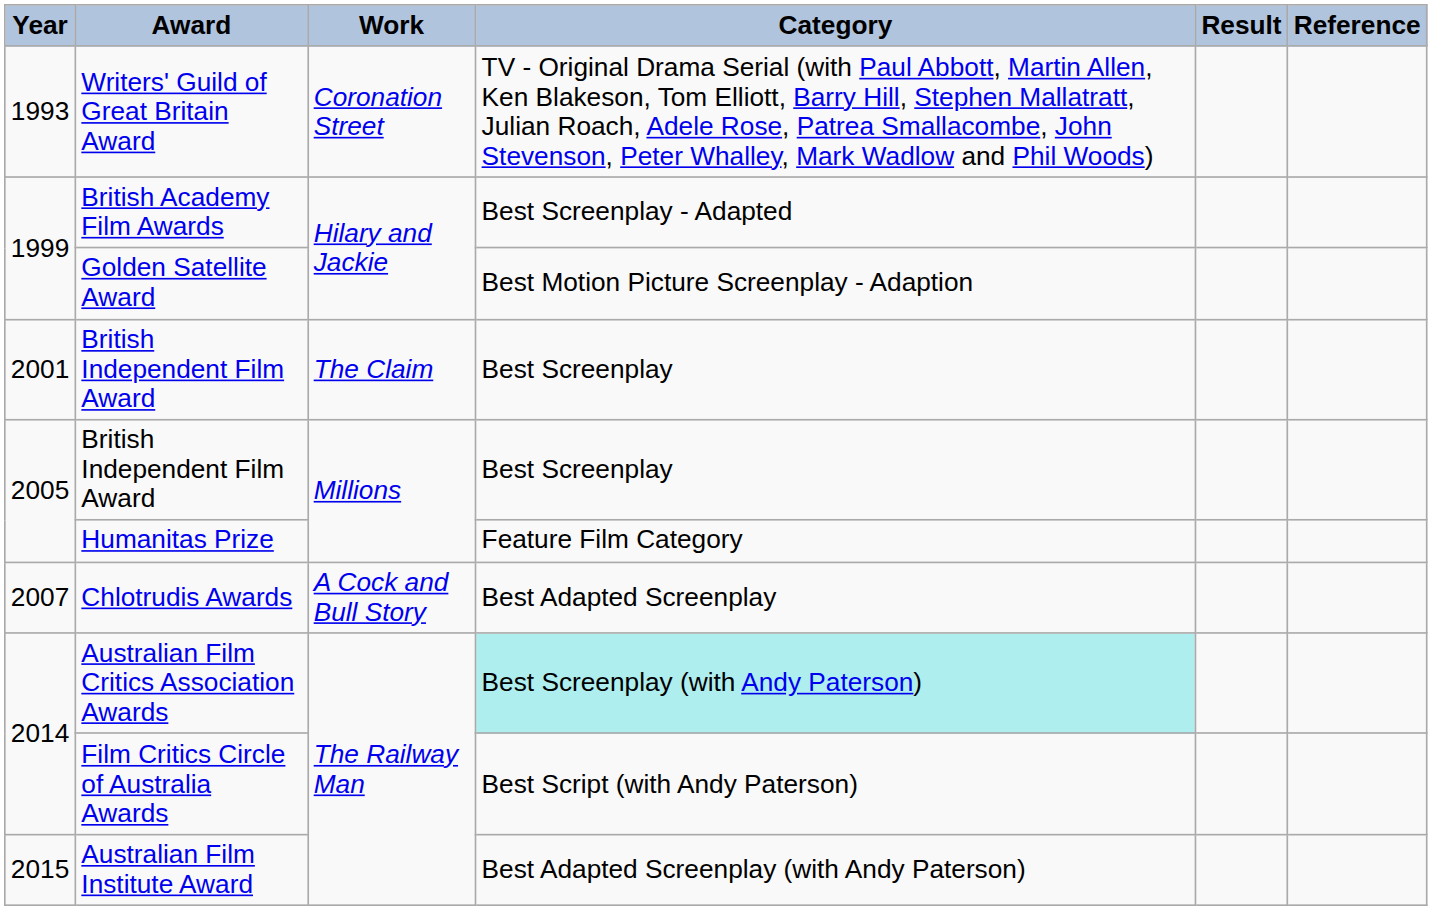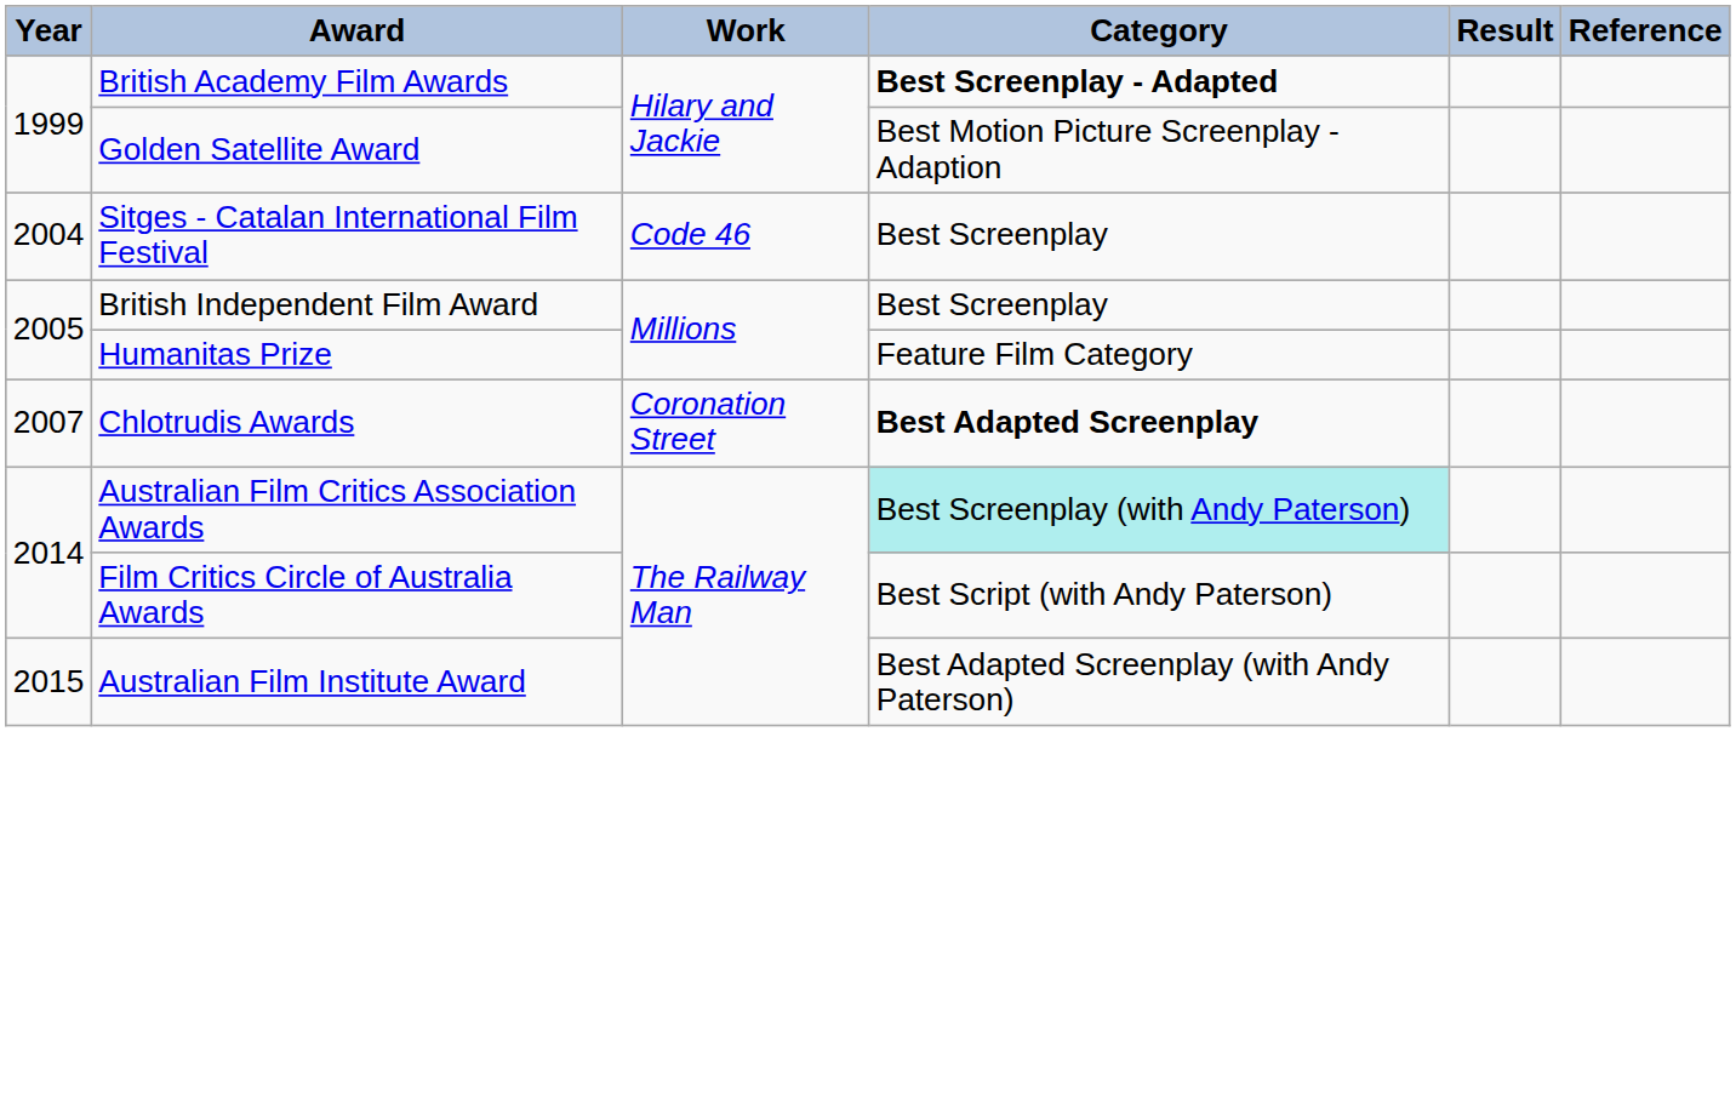- row: 1993 | Writers' Guild of Great Britain Award | Coronation Street | TV - Original Drama Serial (with Paul Abbott, Martin Allen, Ken Blakeson, Tom Elliott, Barry Hill, Stephen Mallatratt, Julian Roach, Adele Rose, Patrea Smallacombe, John Stevenson, Peter Whalley, Mark Wadlow and Phil Woods)
British Academy Film Awards | Category: normal -> bold
- row: 2001 | British Independent Film Award | The Claim | Best Screenplay
+ row: 2004 | Sitges - Catalan International Film Festival | Code 46 | Best Screenplay
Chlotrudis Awards | Work: A Cock and Bull Story -> Coronation Street
Chlotrudis Awards | Category: normal -> bold
